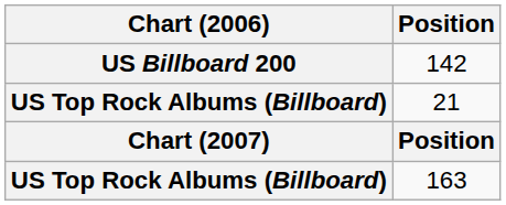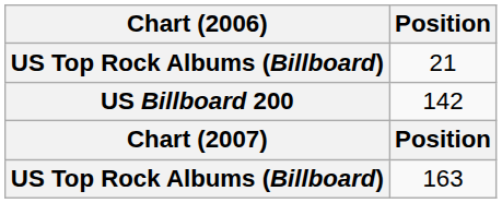rows swapped: 142 <-> 21
